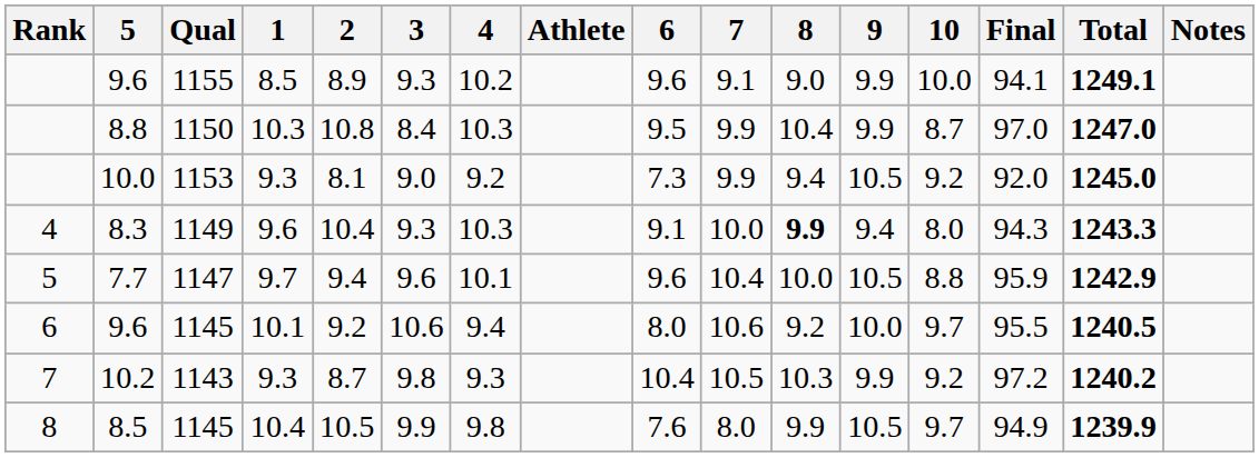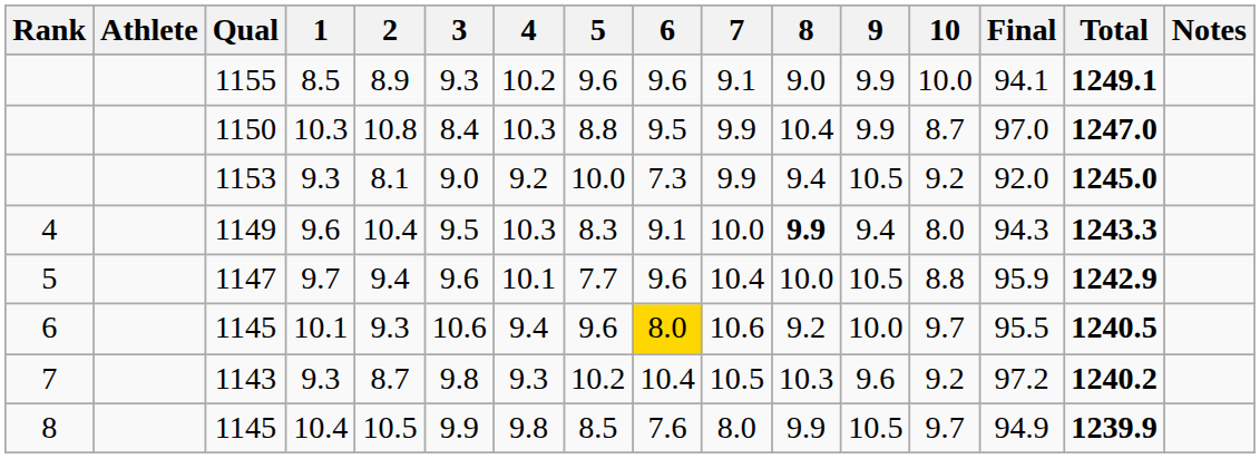columns swapped: Athlete <-> 5
1149 | 3: 9.3 -> 9.5
1145 / 10.1 | 2: 9.2 -> 9.3
1145 / 10.1 | 6: no background -> gold background
1143 | 9: 9.9 -> 9.6
